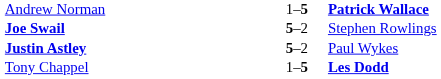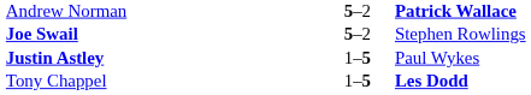Andrew Norman | column 2: 1–5 -> 5–2
Justin Astley | column 2: 5–2 -> 1–5
